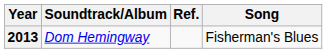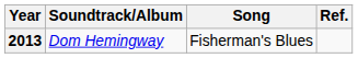columns swapped: Song <-> Ref.
